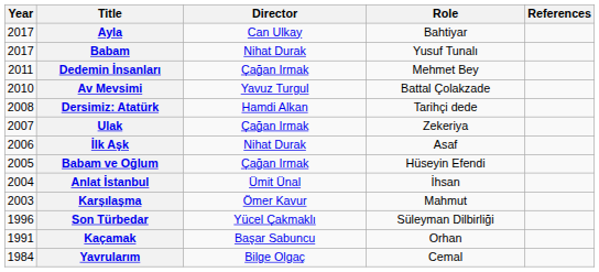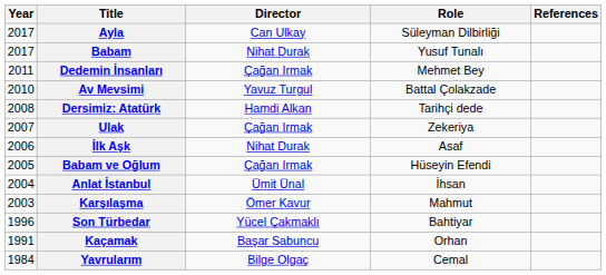Ayla | Role: Bahtiyar -> Süleyman Dilbirliği
Son Türbedar | Role: Süleyman Dilbirliği -> Bahtiyar
